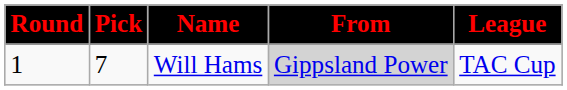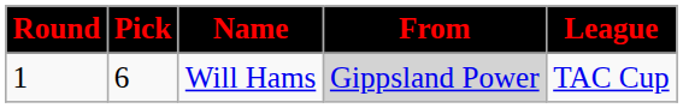Will Hams | Pick: 7 -> 6
